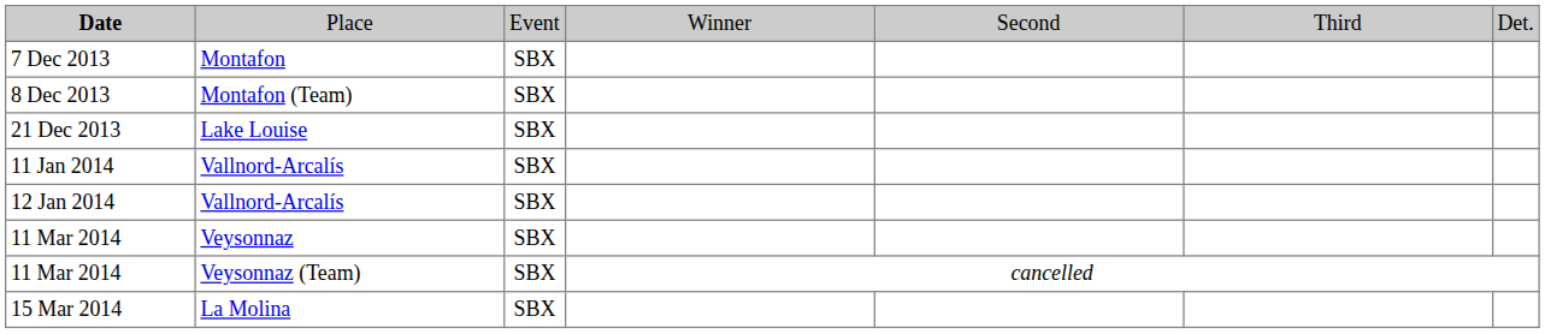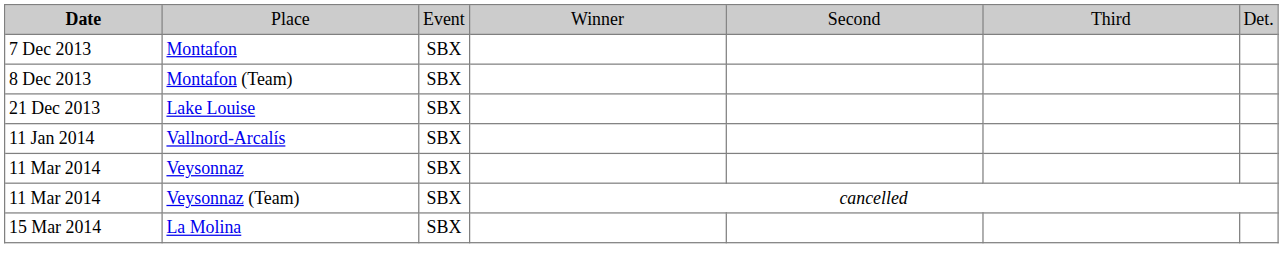- row: 12 Jan 2014 | Vallnord-Arcalís | SBX
